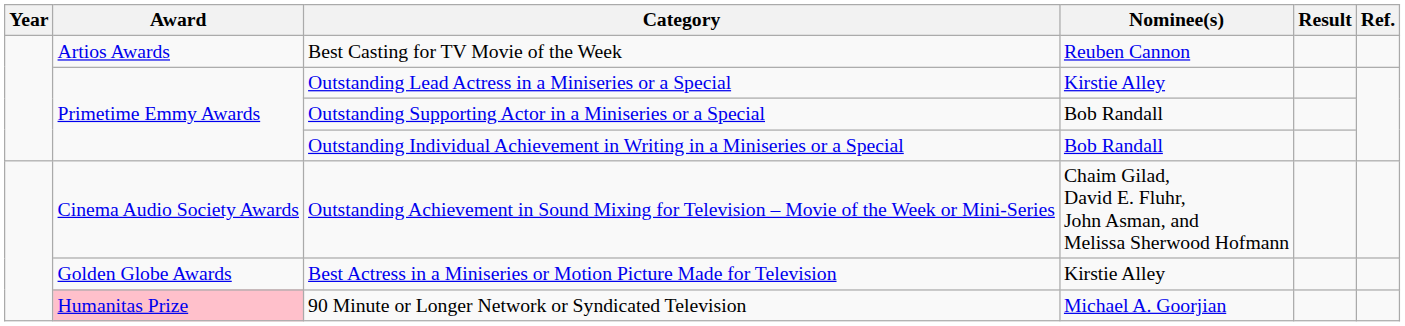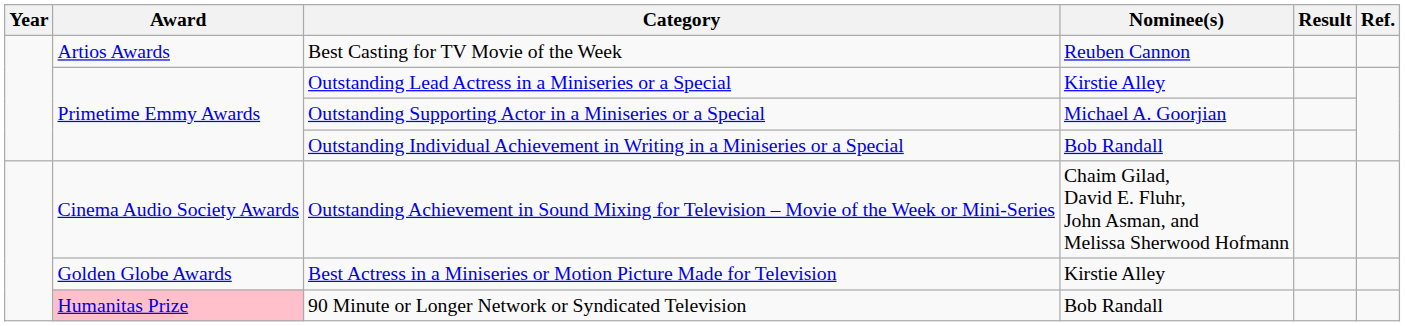Outstanding Supporting Actor in a Miniseries or a Special | Nominee(s): Bob Randall -> Michael A. Goorjian
90 Minute or Longer Network or Syndicated Television | Nominee(s): Michael A. Goorjian -> Bob Randall
